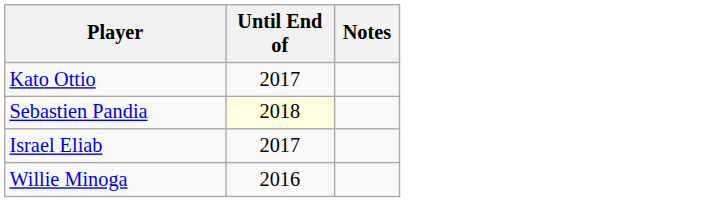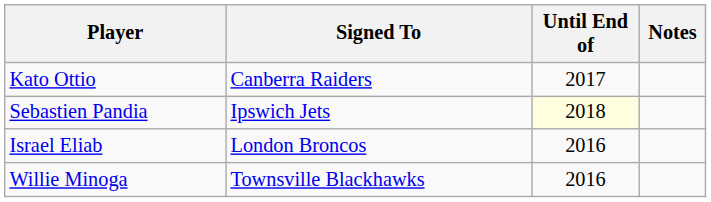+ column: Signed To | Canberra Raiders | Ipswich Jets | London Broncos | Townsville Blackhawks
Israel Eliab | Until End of: 2017 -> 2016
